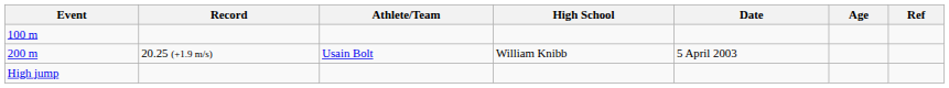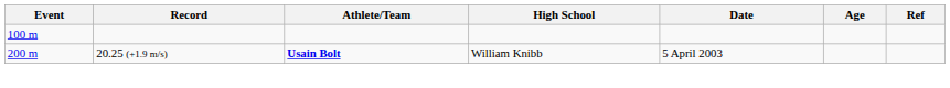200 m | Athlete/Team: normal -> bold
- row: High jump
